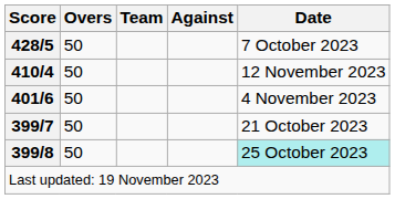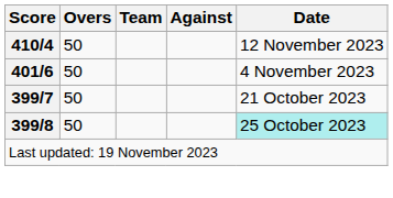- row: 428/5 | 50 | 7 October 2023
